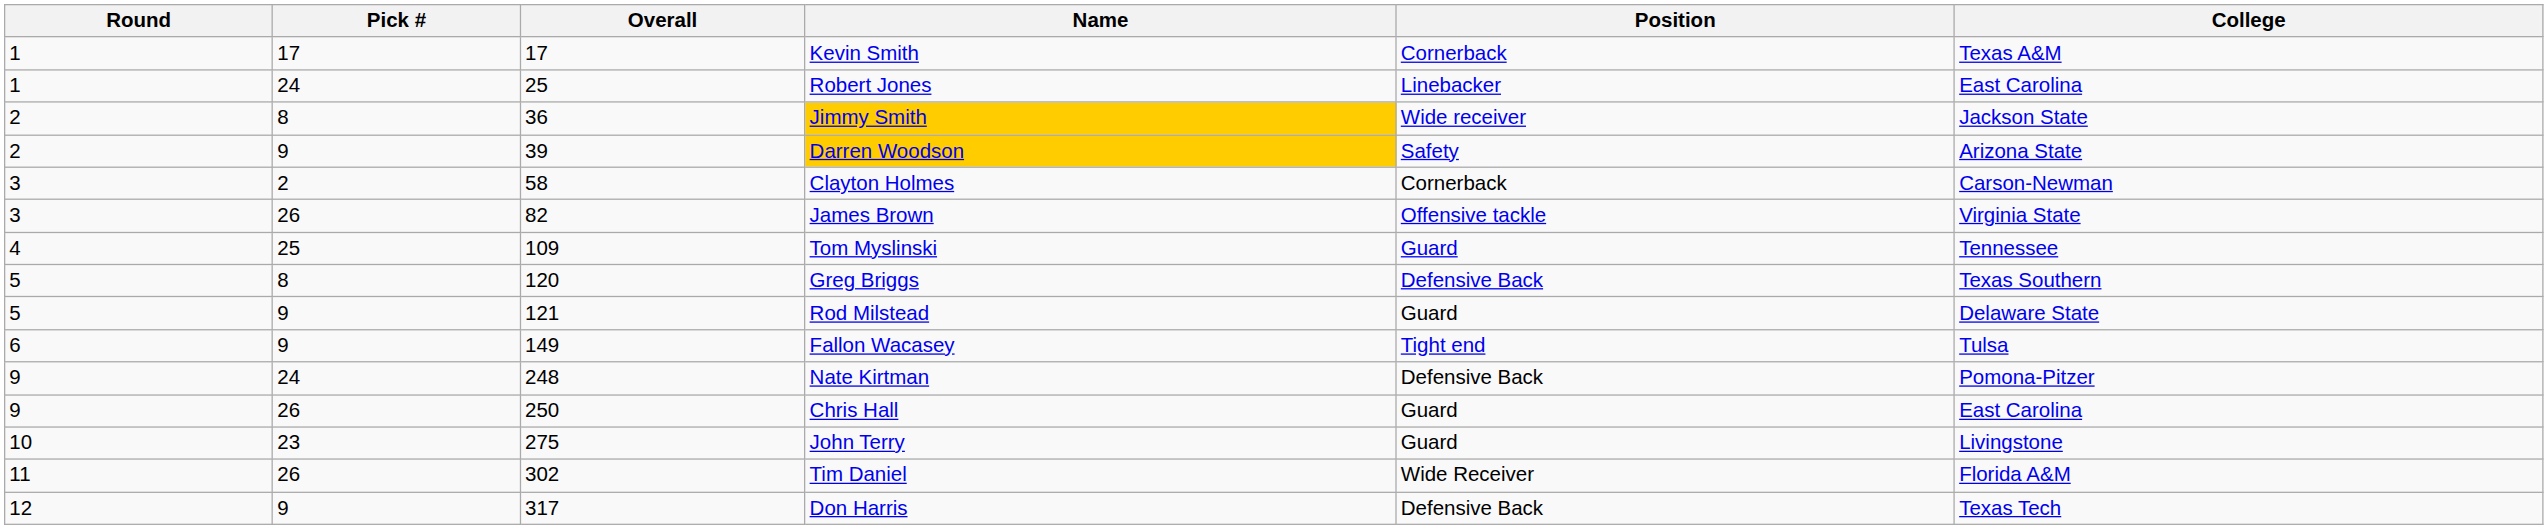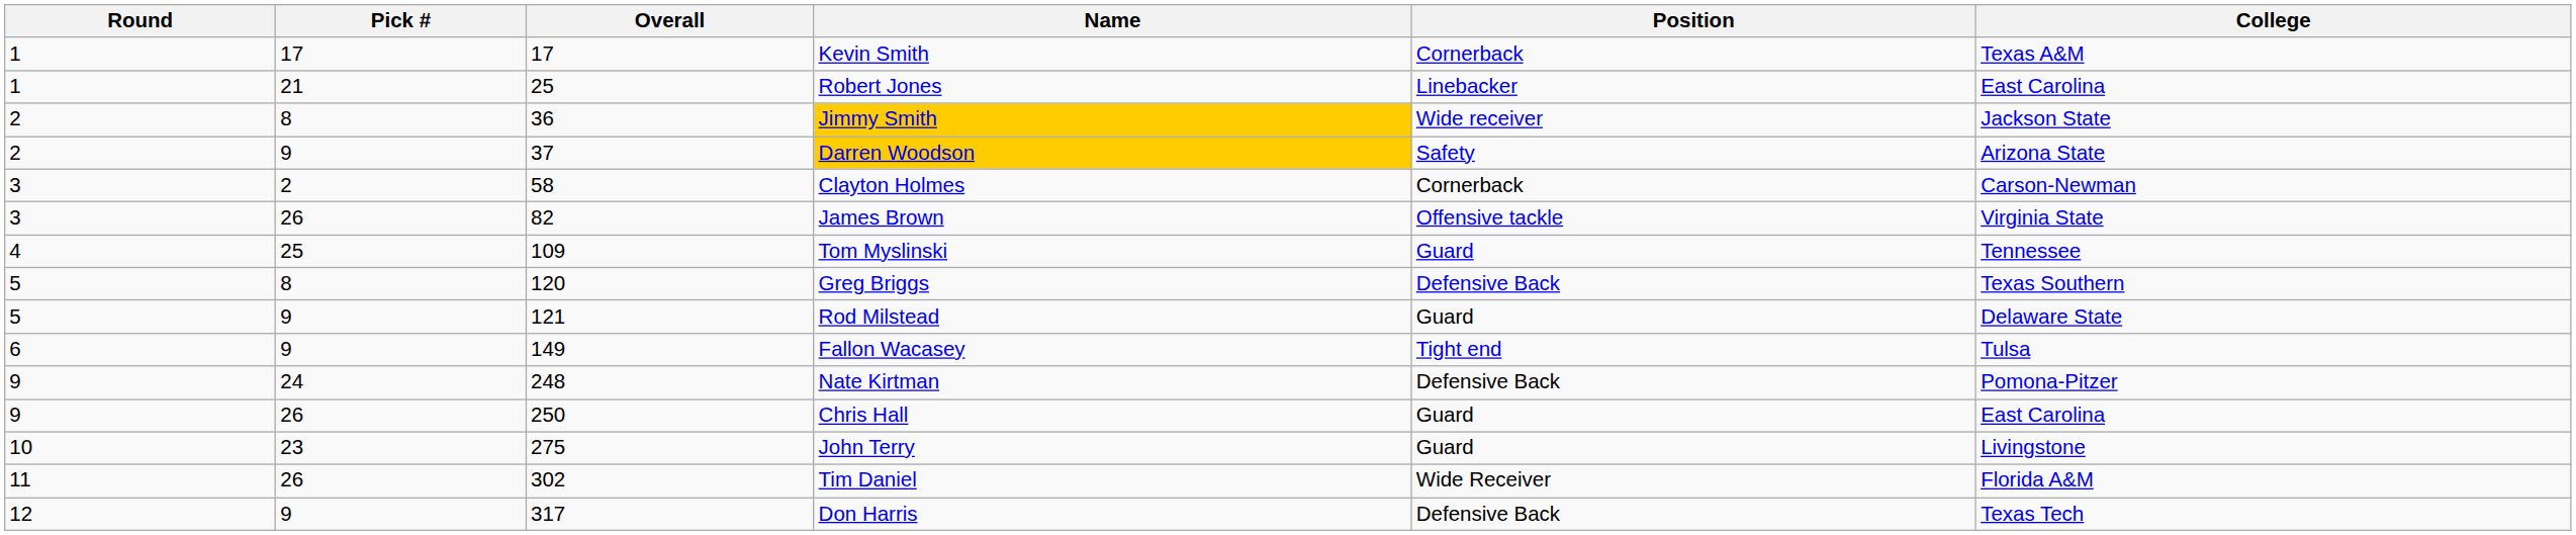Robert Jones | Pick #: 24 -> 21
Darren Woodson | Overall: 39 -> 37
